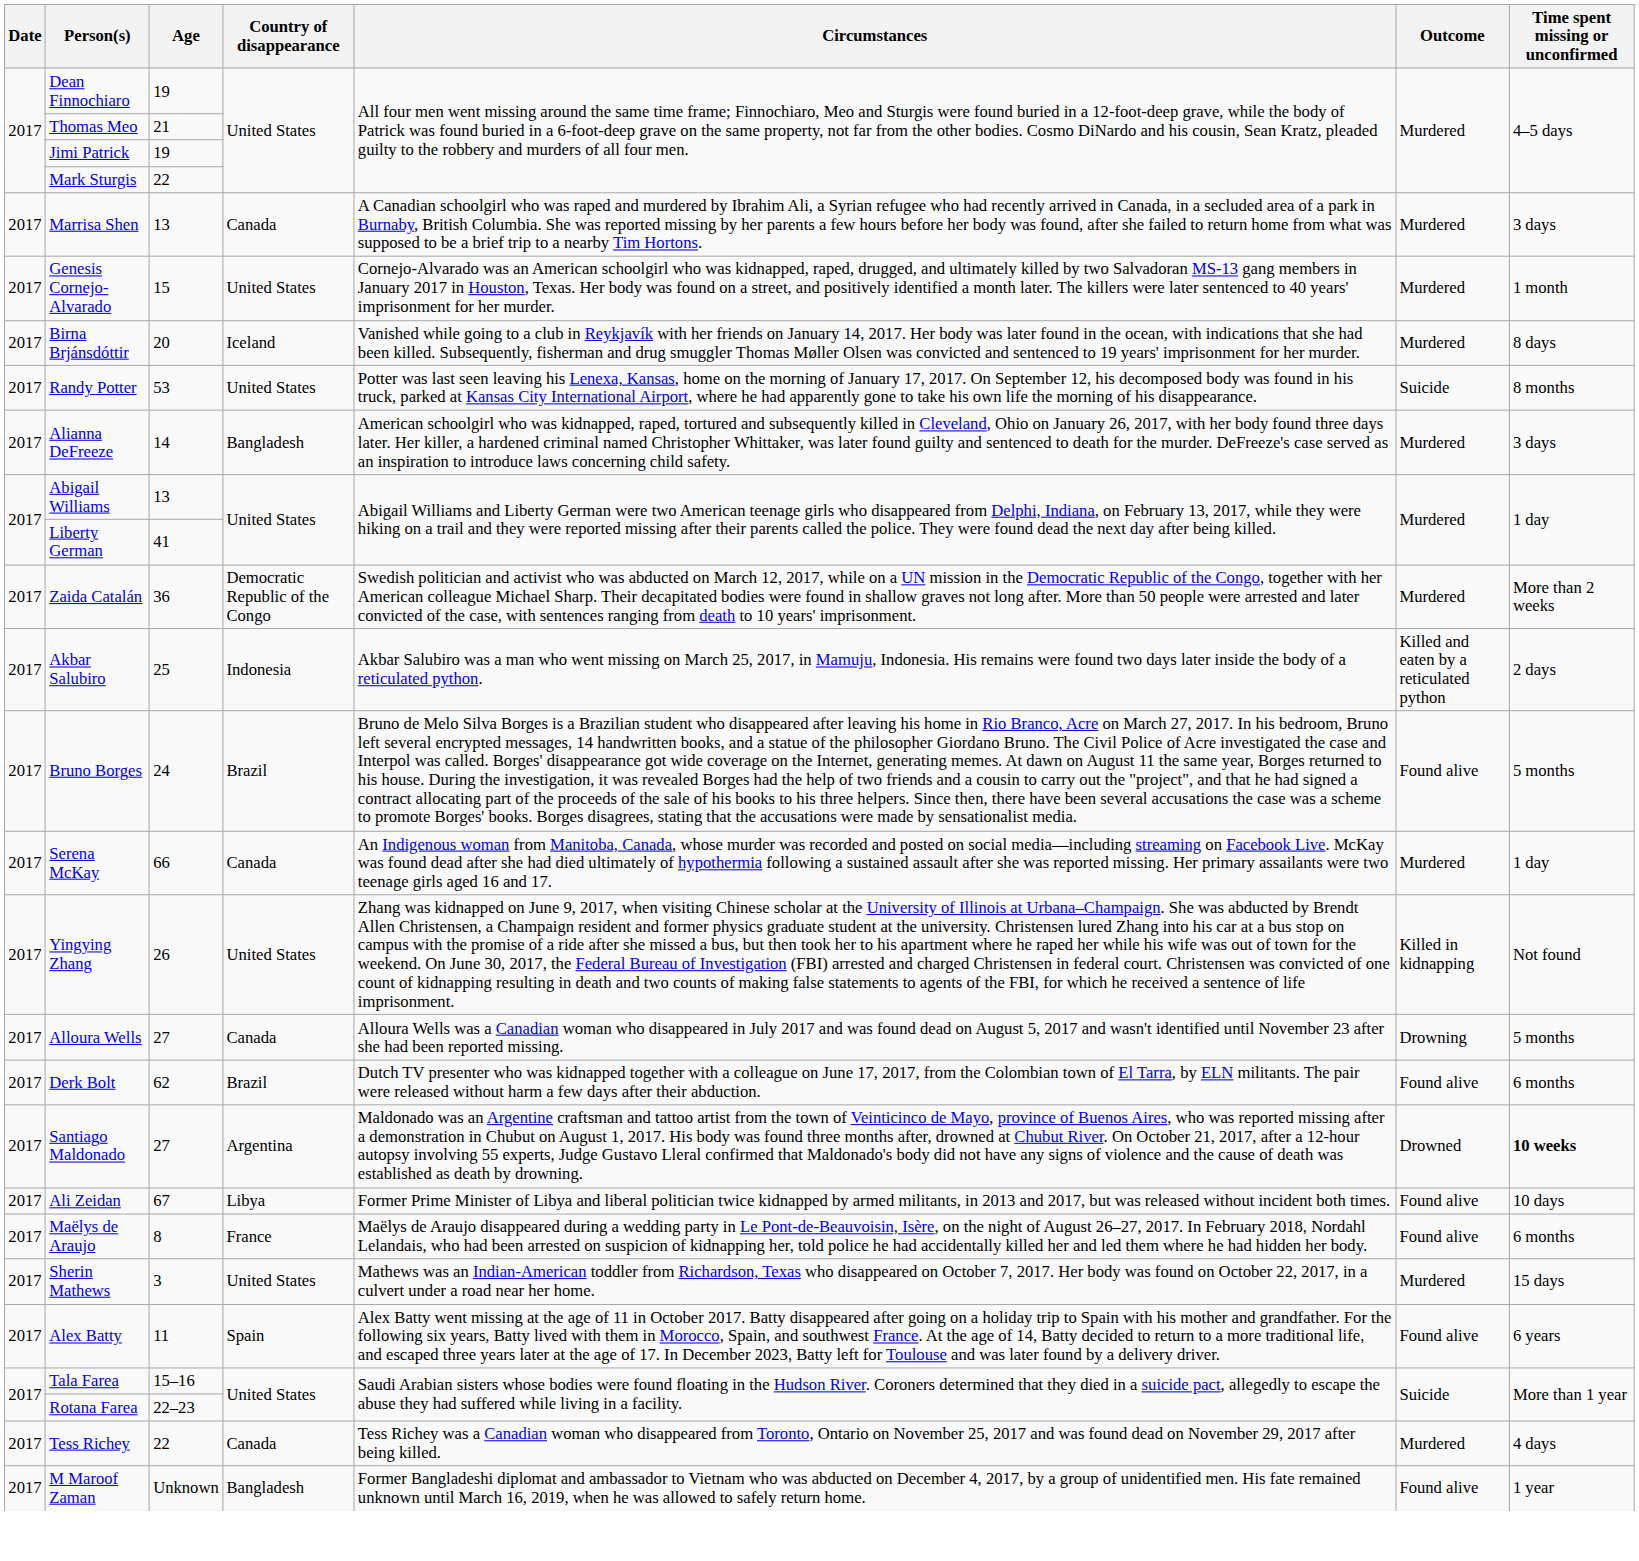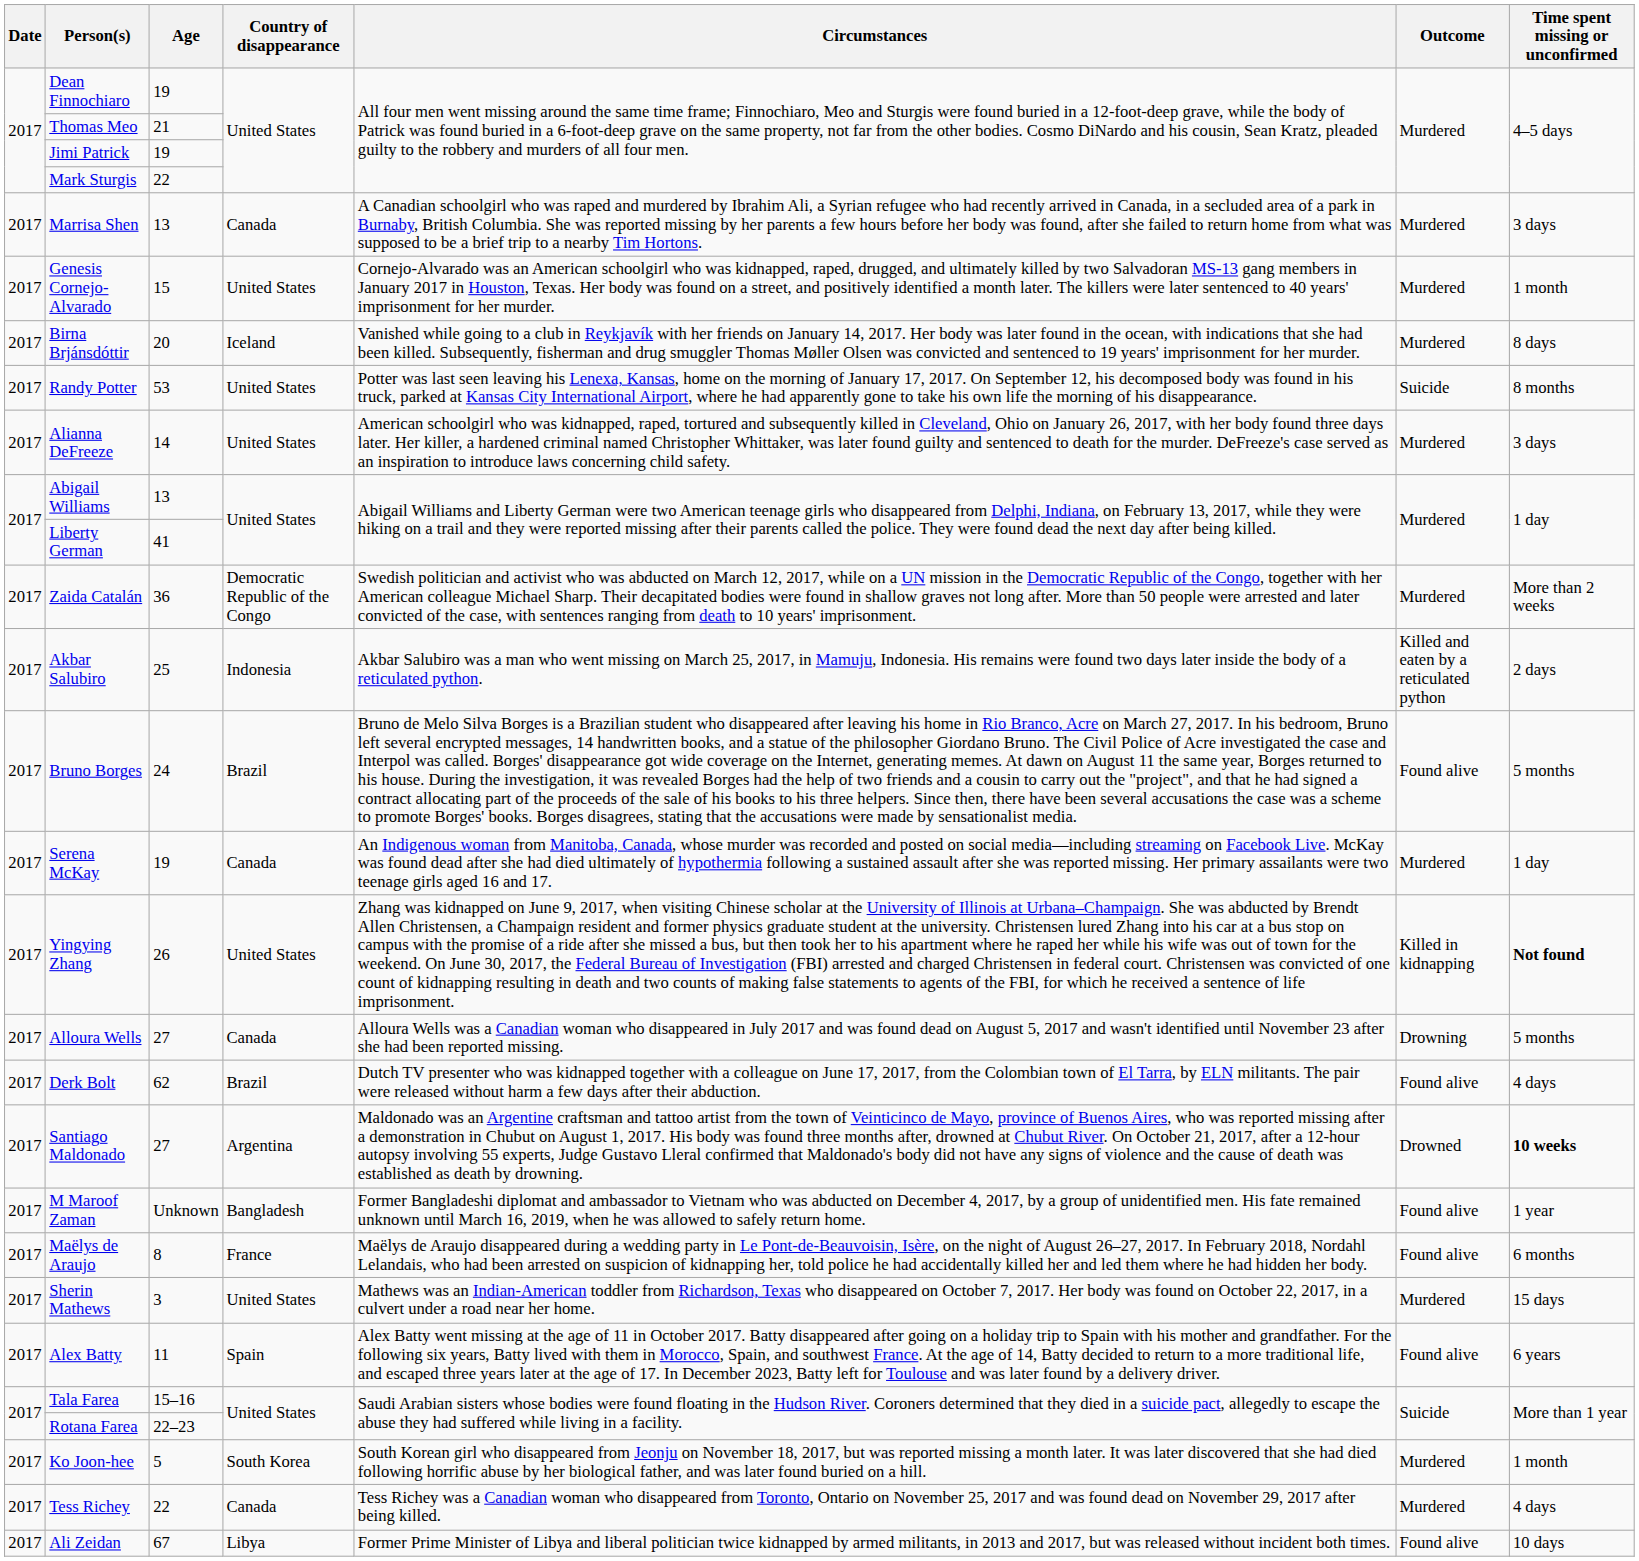Alianna DeFreeze | Country of disappearance: Bangladesh -> United States
Serena McKay | Age: 66 -> 19
Yingying Zhang | Time spent missing or unconfirmed: normal -> bold
Derk Bolt | Time spent missing or unconfirmed: 6 months -> 4 days
rows swapped: Ali Zeidan <-> M Maroof Zaman
+ row: 2017 | Ko Joon-hee | 5 | South Korea | South Korean girl who disappeared from Jeonju on November 18, 2017, but was reported missing a month later. It was later discovered that she had died following horrific abuse by her biological father, and was later found buried on a hill. | Murdered | 1 month
